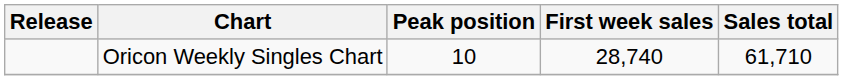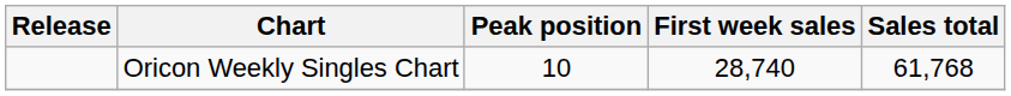Oricon Weekly Singles Chart | Sales total: 61,710 -> 61,768
